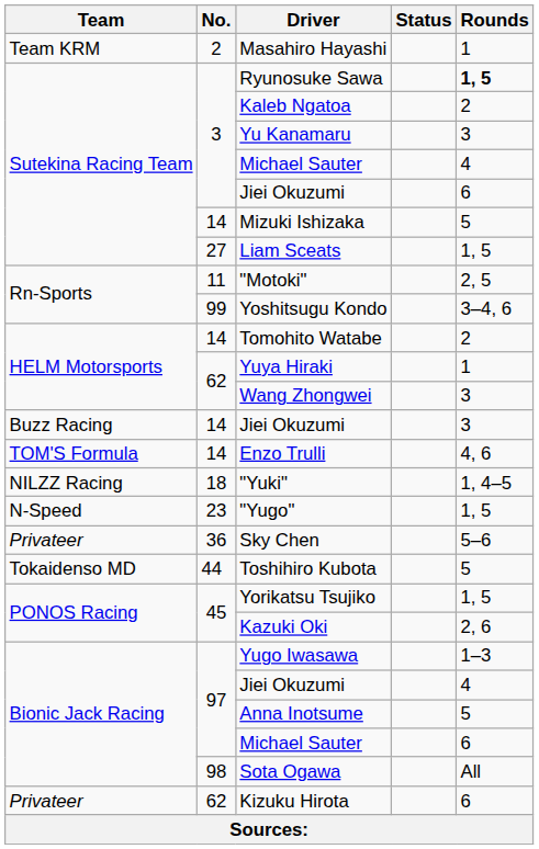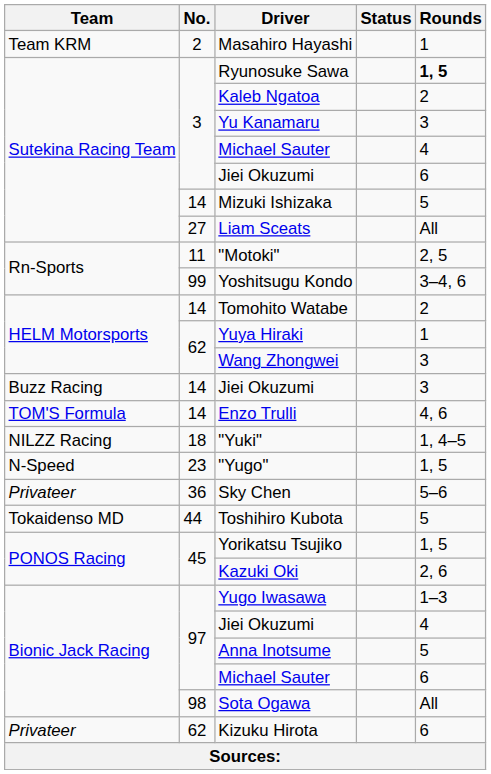Liam Sceats | Rounds: 1, 5 -> All
